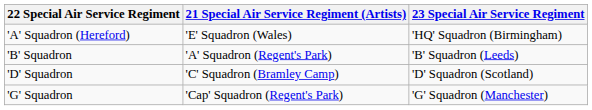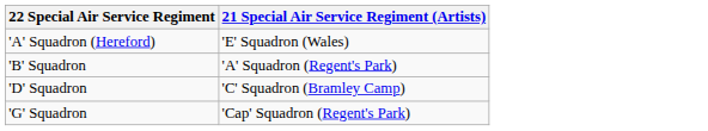- column: 23 Special Air Service Regiment | 'HQ' Squadron (Birmingham) | 'B' Squadron (Leeds) | 'D' Squadron (Scotland) | 'G' Squadron (Manchester)
